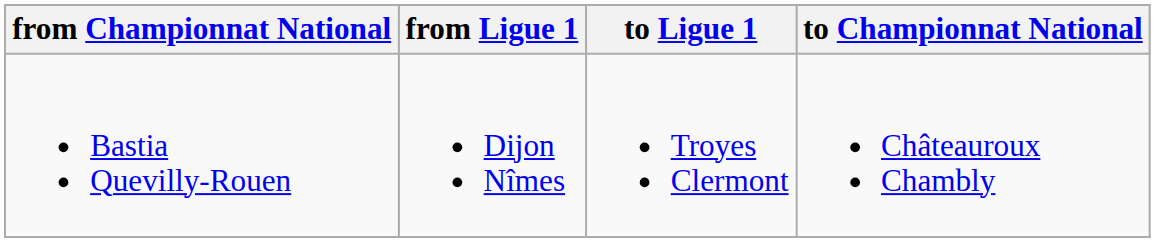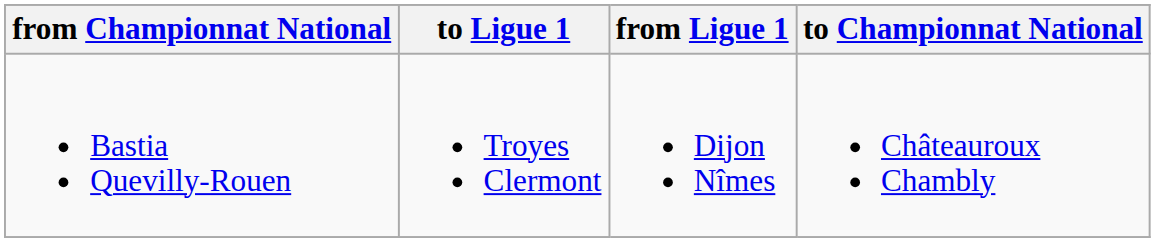columns swapped: to Ligue 1 <-> from Ligue 1
